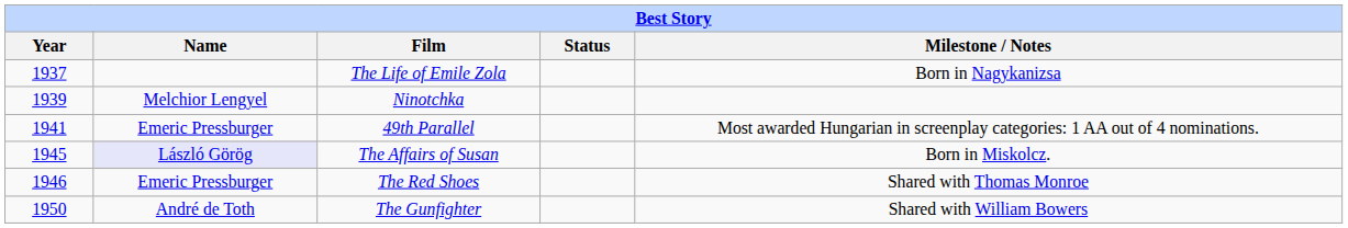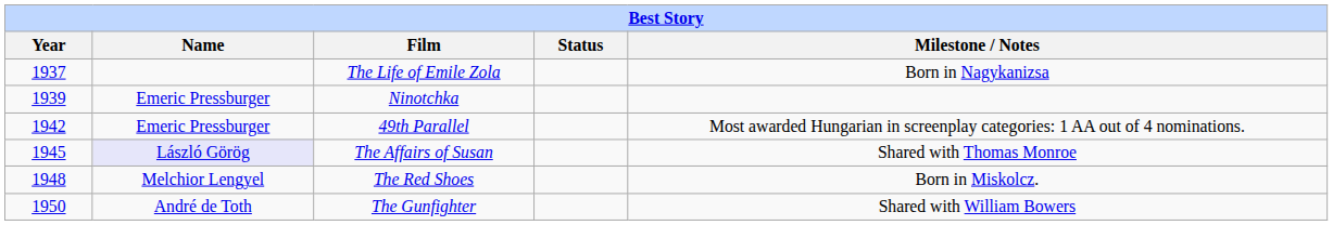Ninotchka | Name: Melchior Lengyel -> Emeric Pressburger
49th Parallel | Year: 1941 -> 1942
The Affairs of Susan | Milestone / Notes: Born in Miskolcz. -> Shared with Thomas Monroe
The Red Shoes | Year: 1946 -> 1948
The Red Shoes | Name: Emeric Pressburger -> Melchior Lengyel
The Red Shoes | Milestone / Notes: Shared with Thomas Monroe -> Born in Miskolcz.
